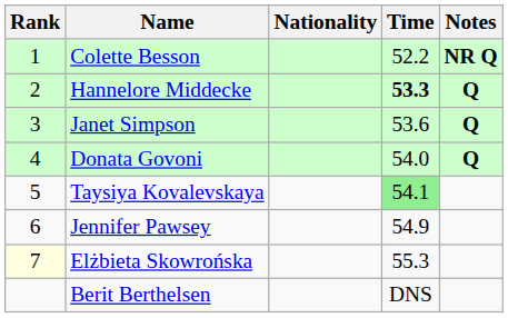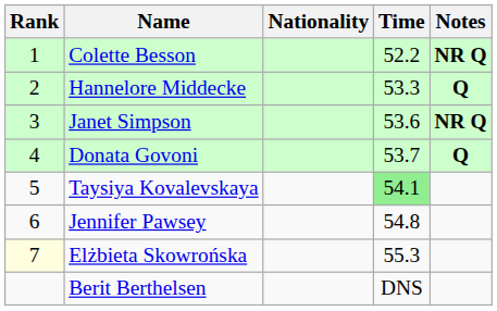Hannelore Middecke | Time: bold -> normal
Janet Simpson | Notes: Q -> NR Q
Donata Govoni | Time: 54.0 -> 53.7
Jennifer Pawsey | Time: 54.9 -> 54.8
